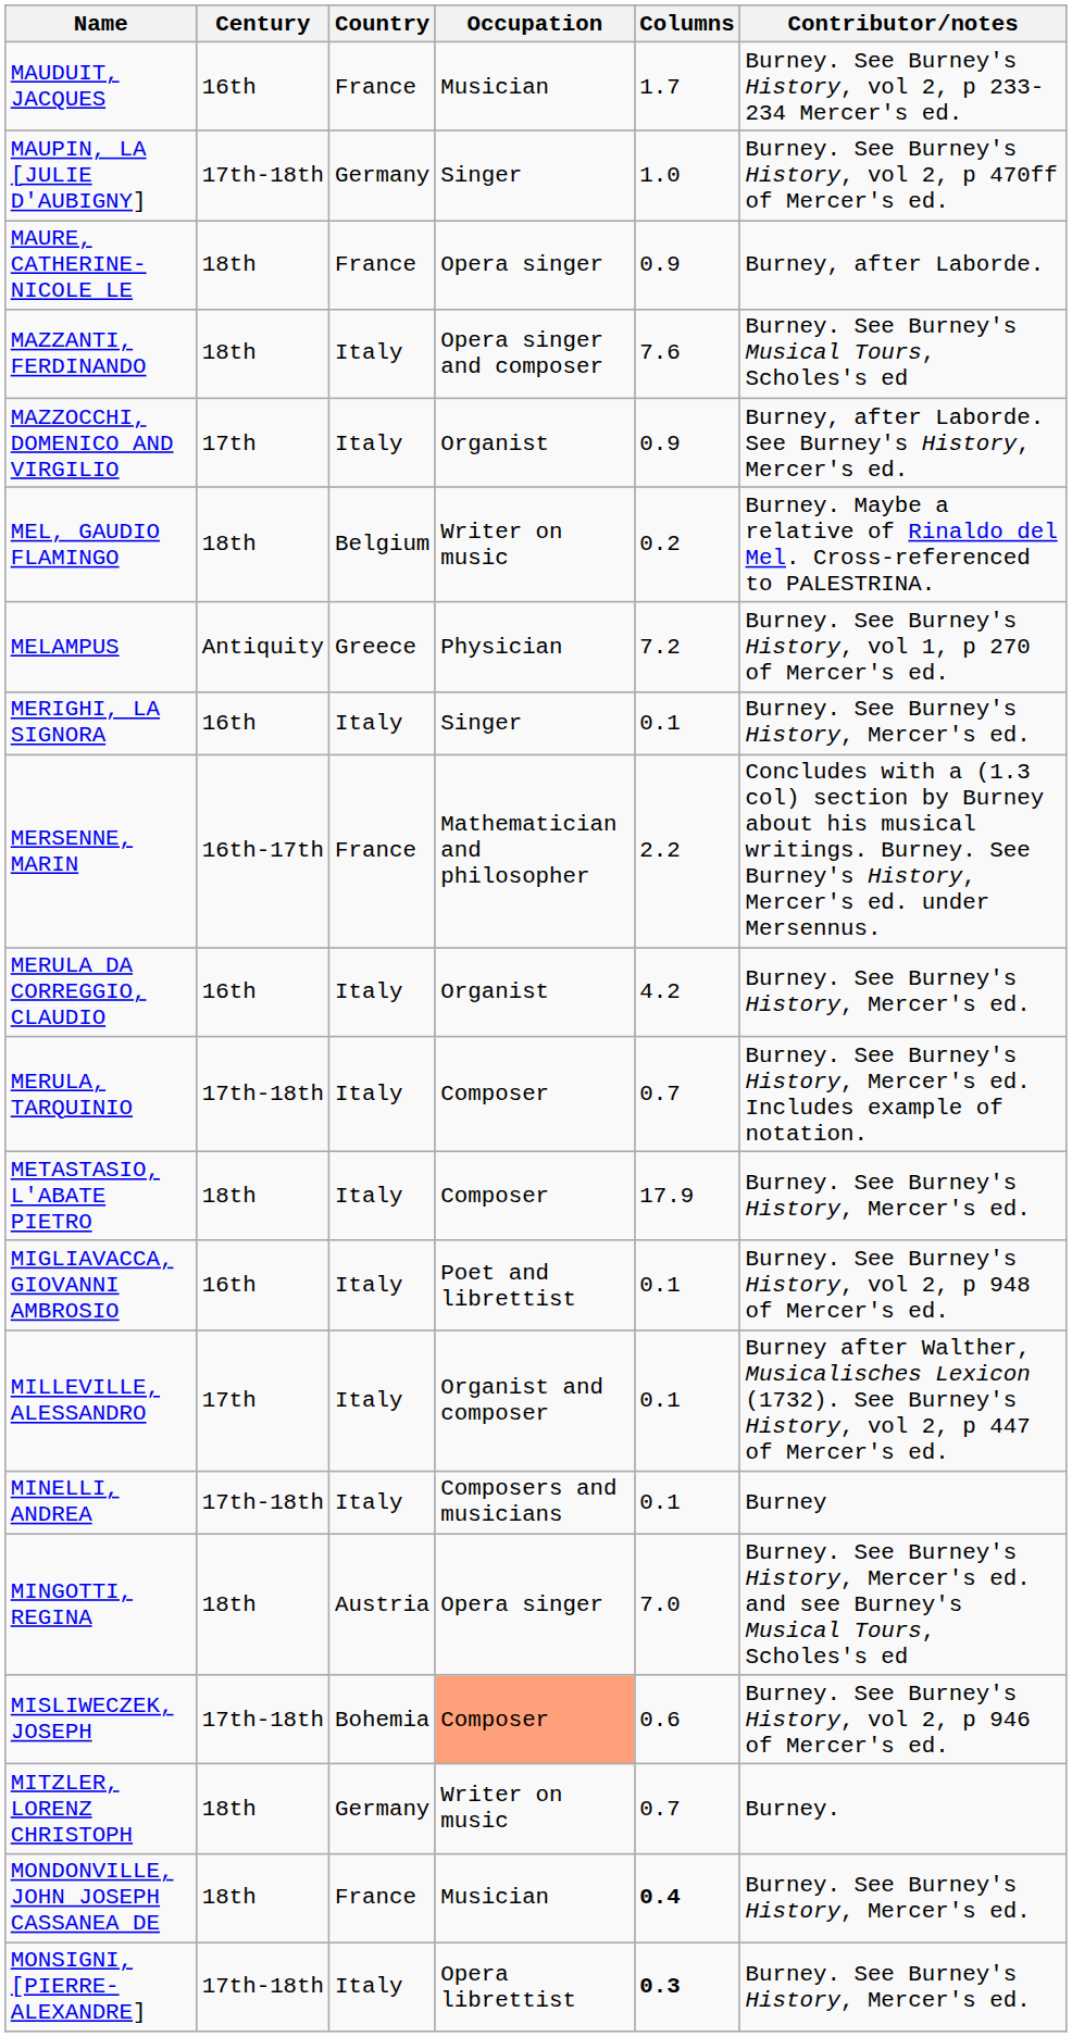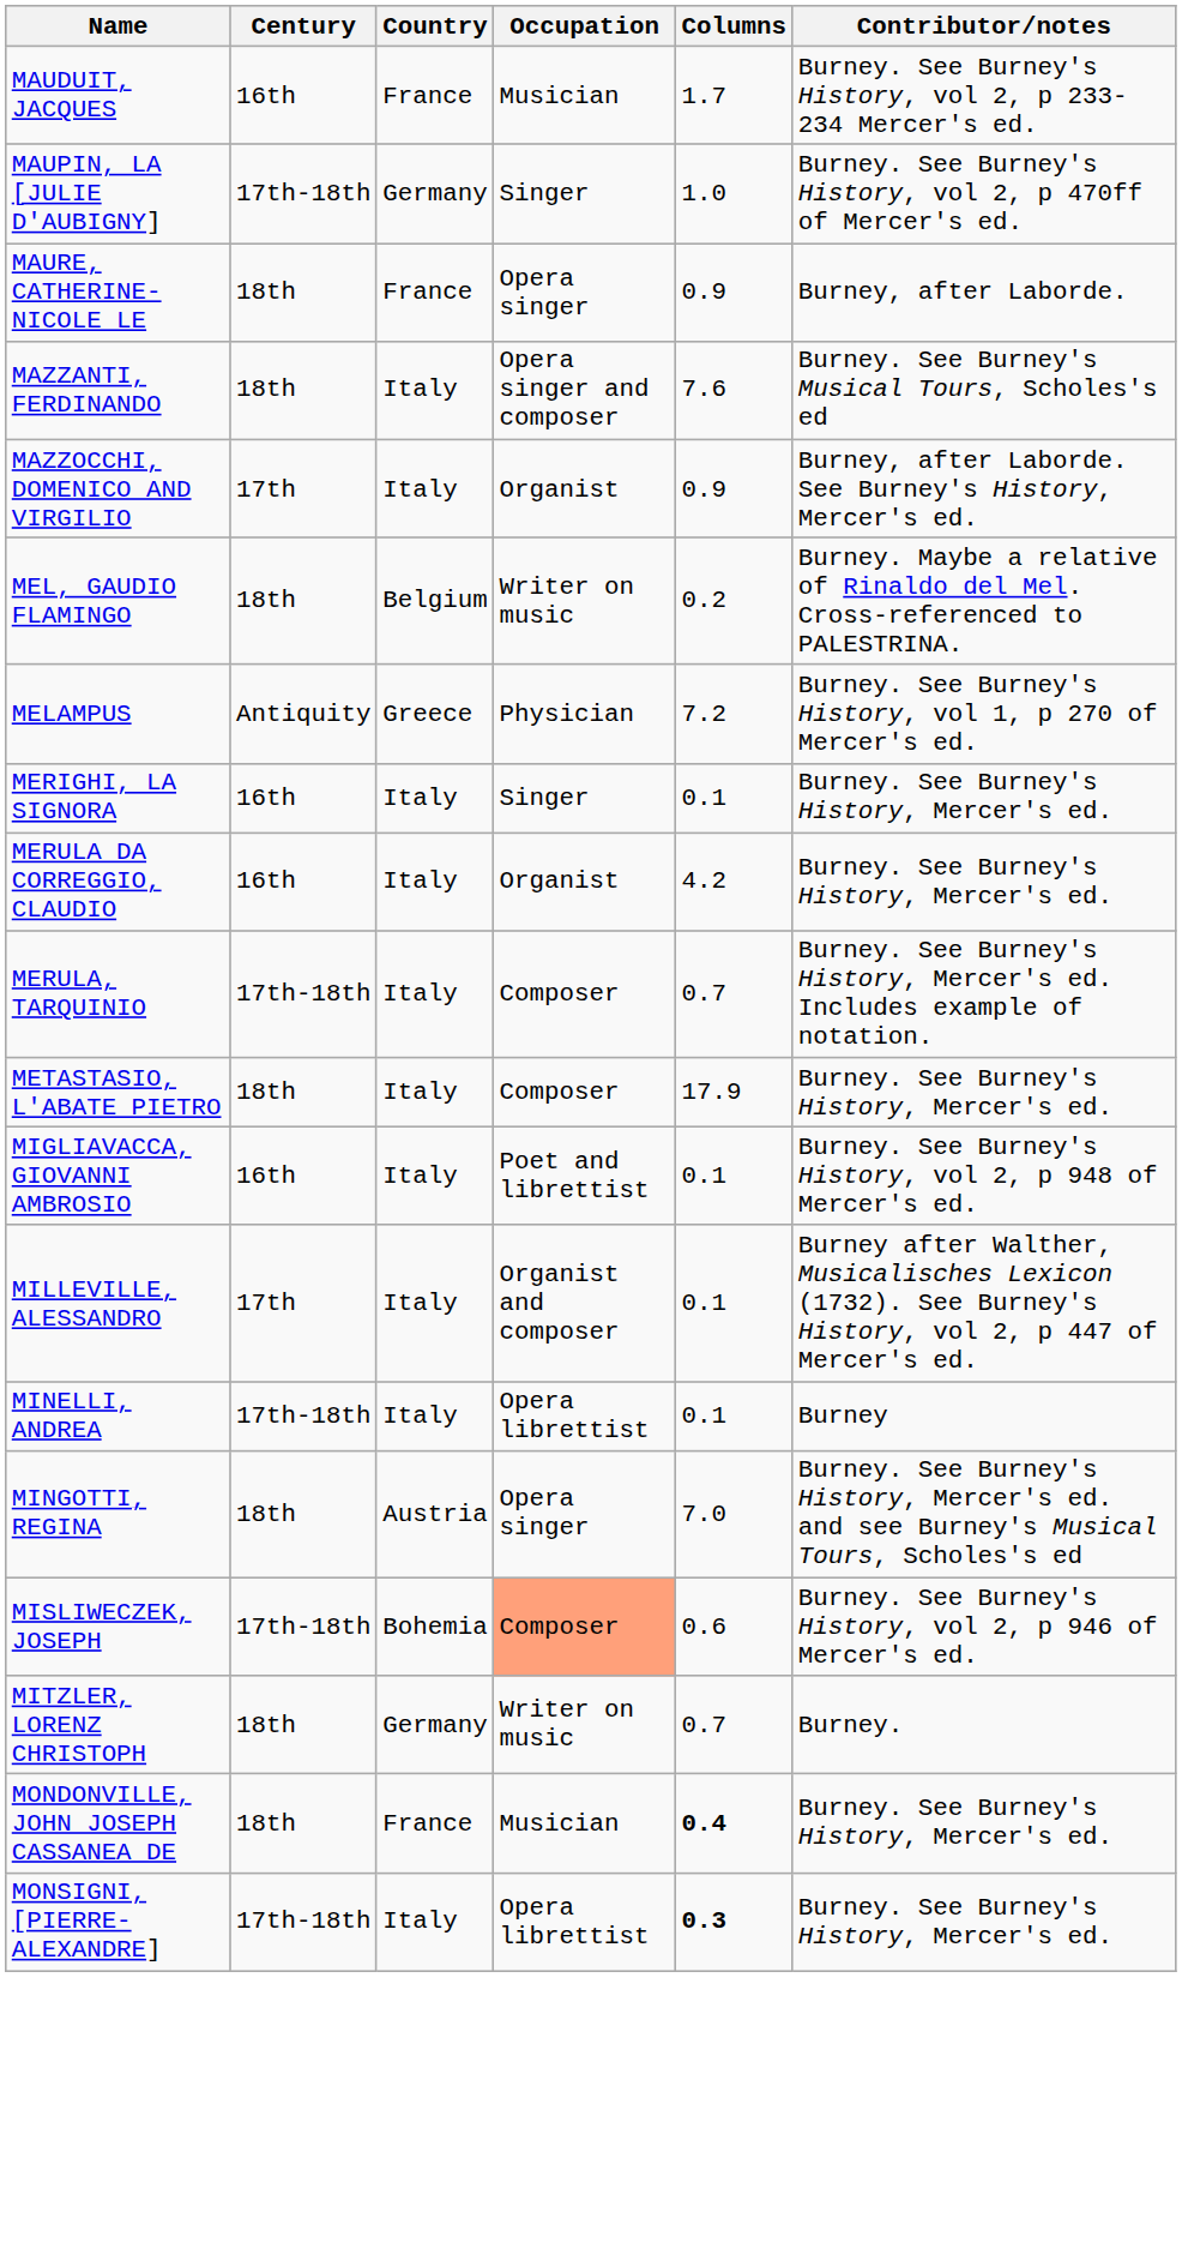- row: MERSENNE, MARIN | 16th-17th | France | Mathematician and philosopher | 2.2 | Concludes with a (1.3 col) section by Burney about his musical writings. Burney. See Burney's History, Mercer's ed. under Mersennus.
MINELLI, ANDREA | Occupation: Composers and musicians -> Opera librettist
